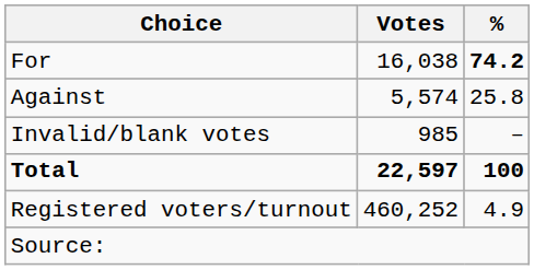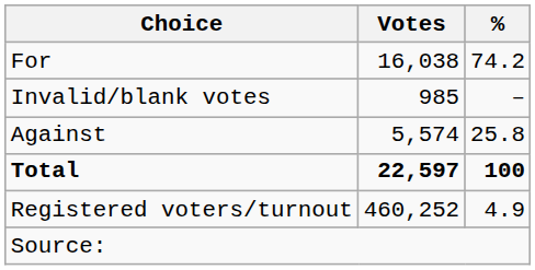For | %: bold -> normal
rows swapped: Against <-> Invalid/blank votes
